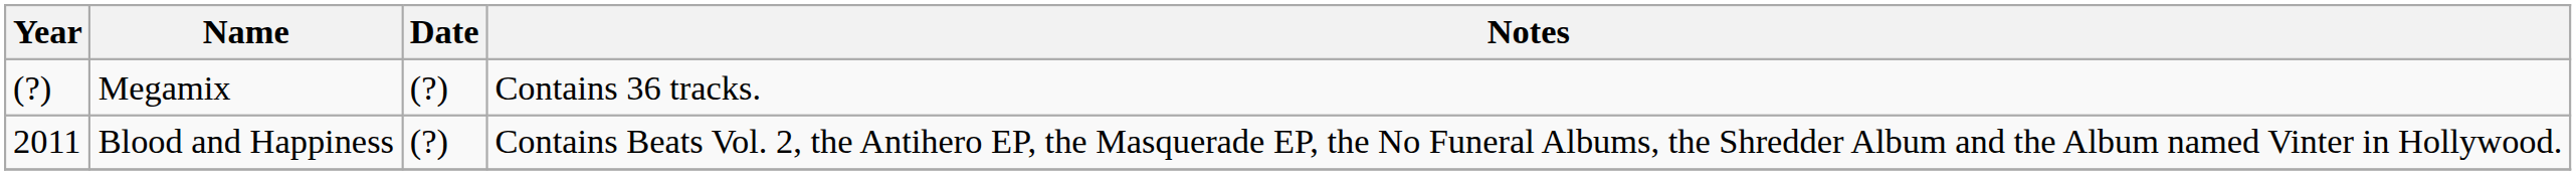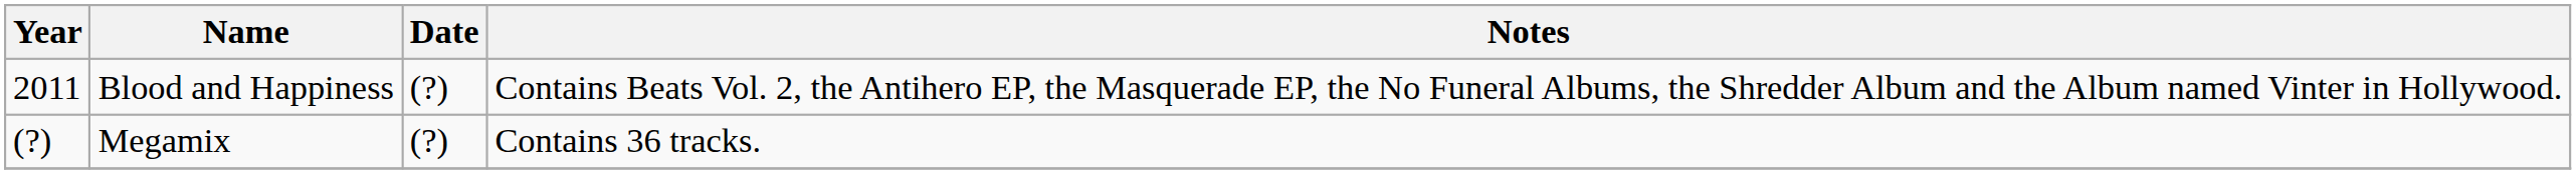rows swapped: Blood and Happiness <-> Megamix
